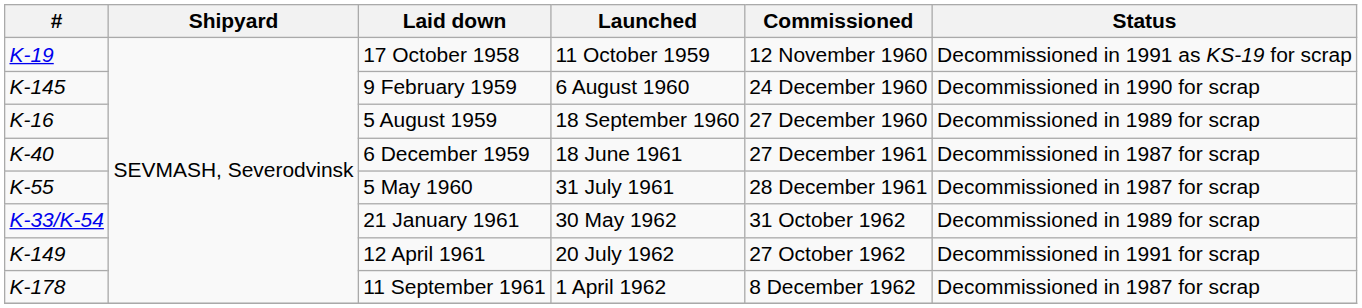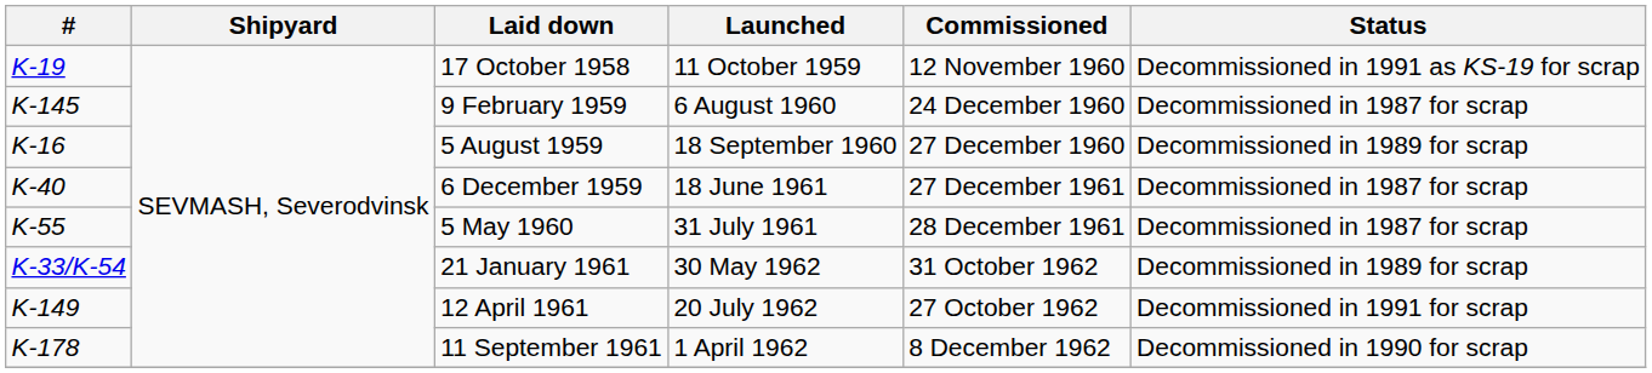9 February 1959 | Status: Decommissioned in 1990 for scrap -> Decommissioned in 1987 for scrap
11 September 1961 | Status: Decommissioned in 1987 for scrap -> Decommissioned in 1990 for scrap
